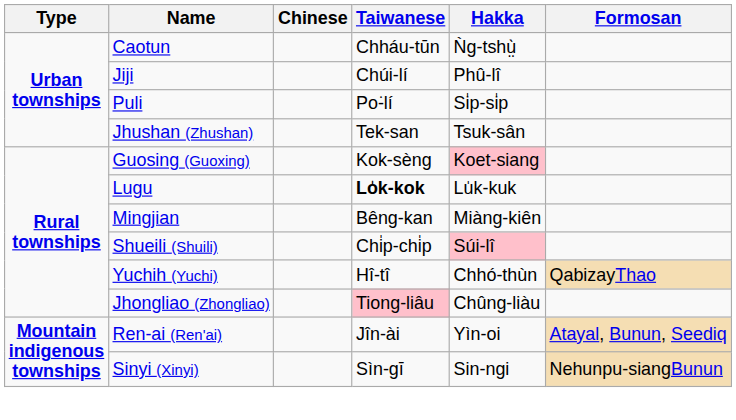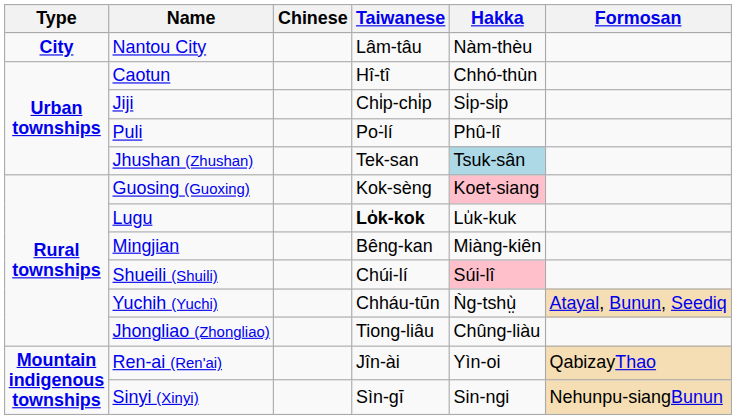+ row: City | Nantou City | Lâm-tâu | Nàm-thèu
Caotun | Taiwanese: Chháu-tūn -> Hî-tî
Caotun | Hakka: Ǹg-tshṳ̀ -> Chhó-thùn
Jiji | Taiwanese: Chúi-lí -> Chi̍p-chi̍p
Jiji | Hakka: Phû-lî -> Si̍p-si̍p
Puli | Hakka: Si̍p-si̍p -> Phû-lî
Jhushan (Zhushan) | Hakka: no background -> lightblue background
Shueili (Shuili) | Taiwanese: Chi̍p-chi̍p -> Chúi-lí
Yuchih (Yuchi) | Taiwanese: Hî-tî -> Chháu-tūn
Yuchih (Yuchi) | Hakka: Chhó-thùn -> Ǹg-tshṳ̀
Yuchih (Yuchi) | Formosan: QabizayThao -> Atayal, Bunun, Seediq
Jhongliao (Zhongliao) | Taiwanese: pink background -> no background
Ren-ai (Ren'ai) | Formosan: Atayal, Bunun, Seediq -> QabizayThao
